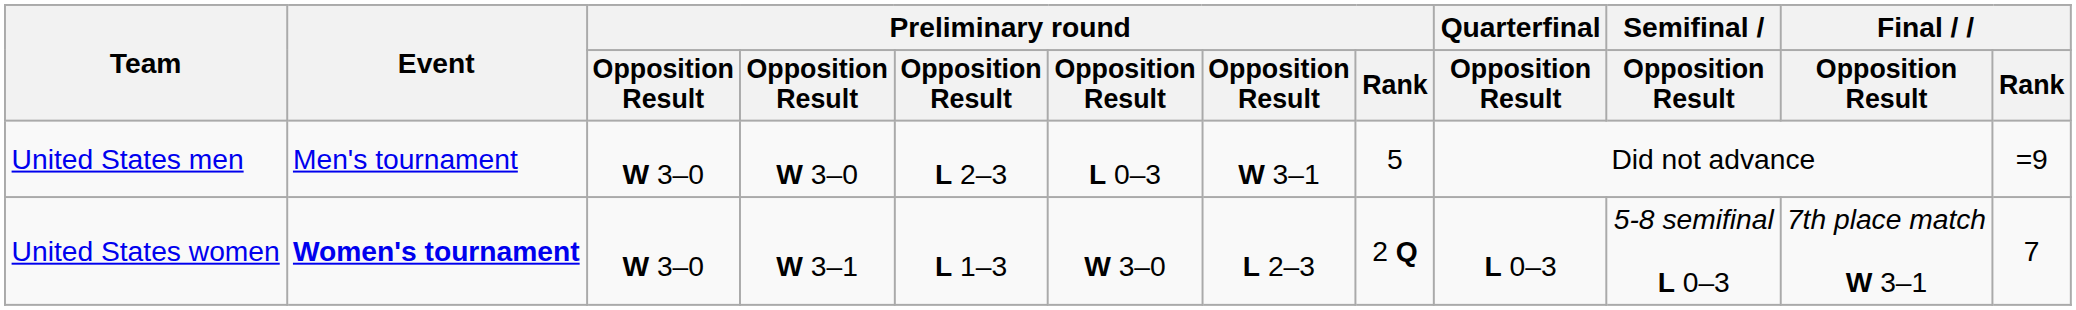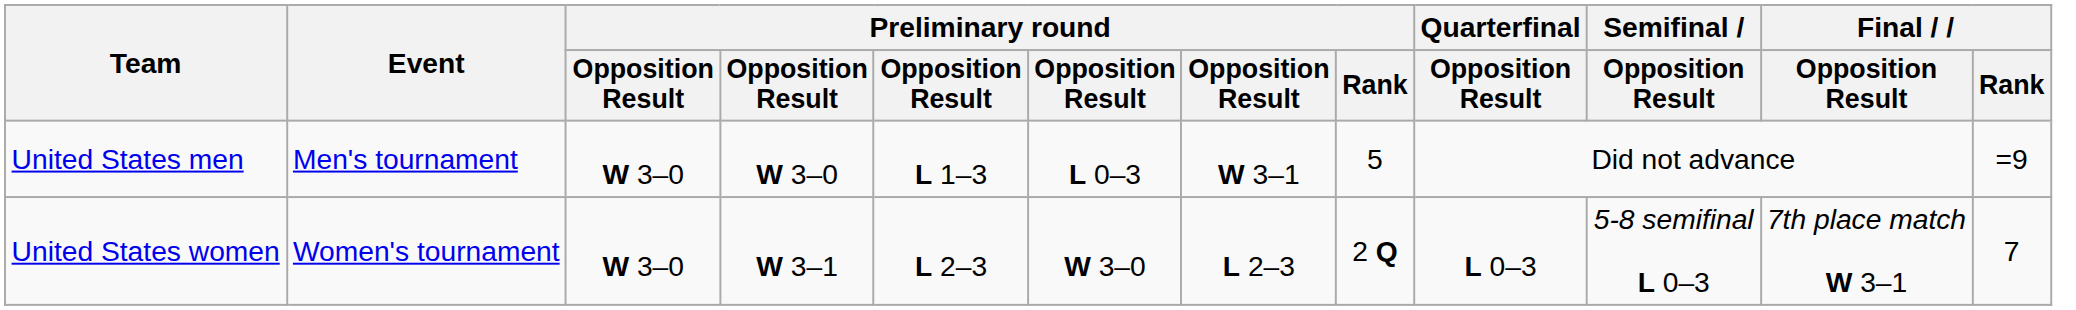United States men | column 5: L 2–3 -> L 1–3
United States women | Event: bold -> normal
United States women | column 5: L 1–3 -> L 2–3
